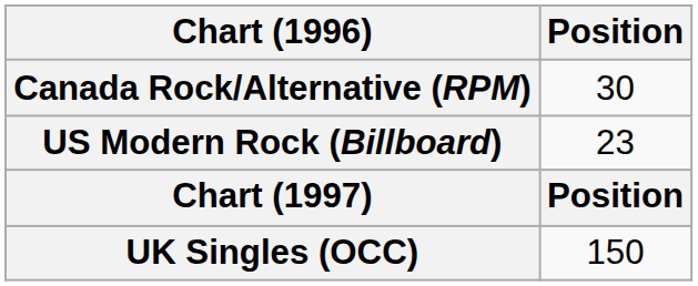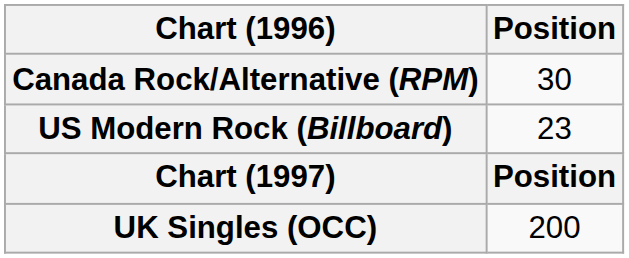UK Singles (OCC) | Position: 150 -> 200
